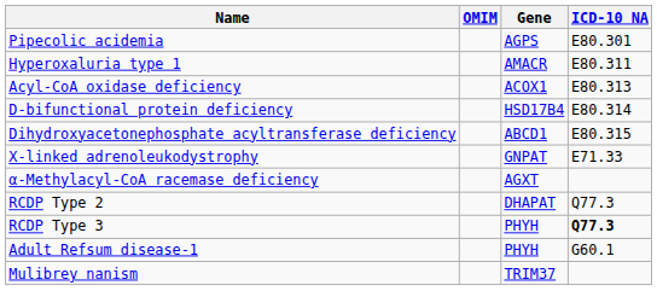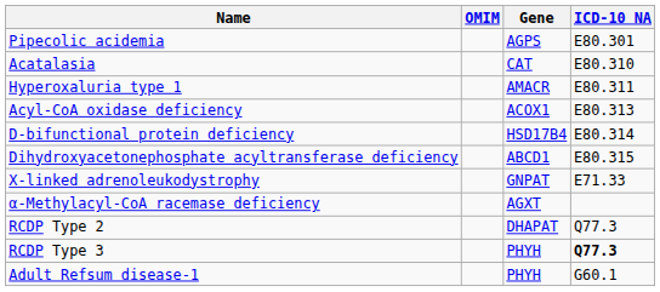+ row: Acatalasia | CAT | E80.310
- row: Mulibrey nanism | TRIM37
